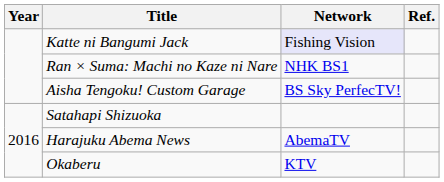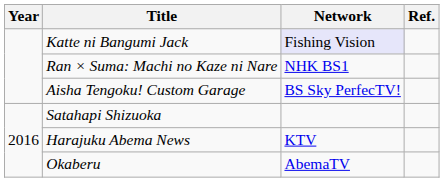Harajuku Abema News | Network: AbemaTV -> KTV
Okaberu | Network: KTV -> AbemaTV
